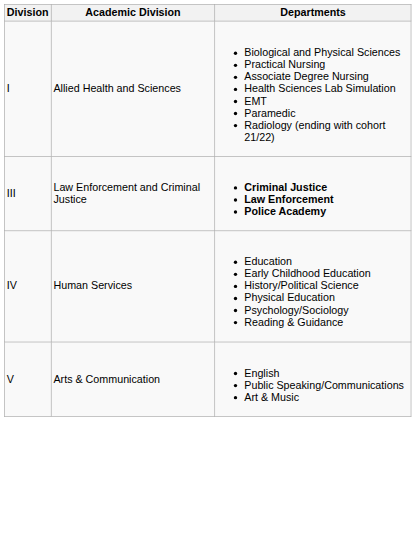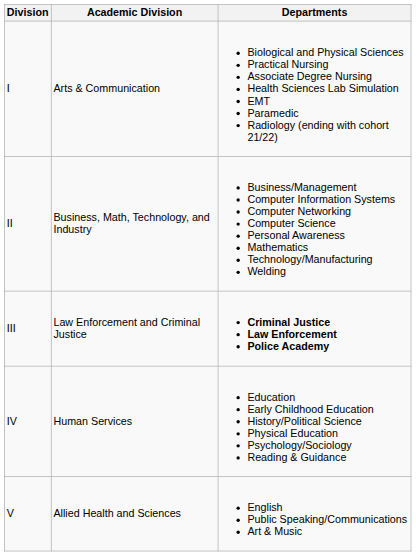I | Academic Division: Allied Health and Sciences -> Arts & Communication
+ row: II | Business, Math, Technology, and Industry | Business/Management Computer Information Systems Computer Networking Computer Science Personal Awareness Mathematics Technology/Manufacturing Welding
V | Academic Division: Arts & Communication -> Allied Health and Sciences
